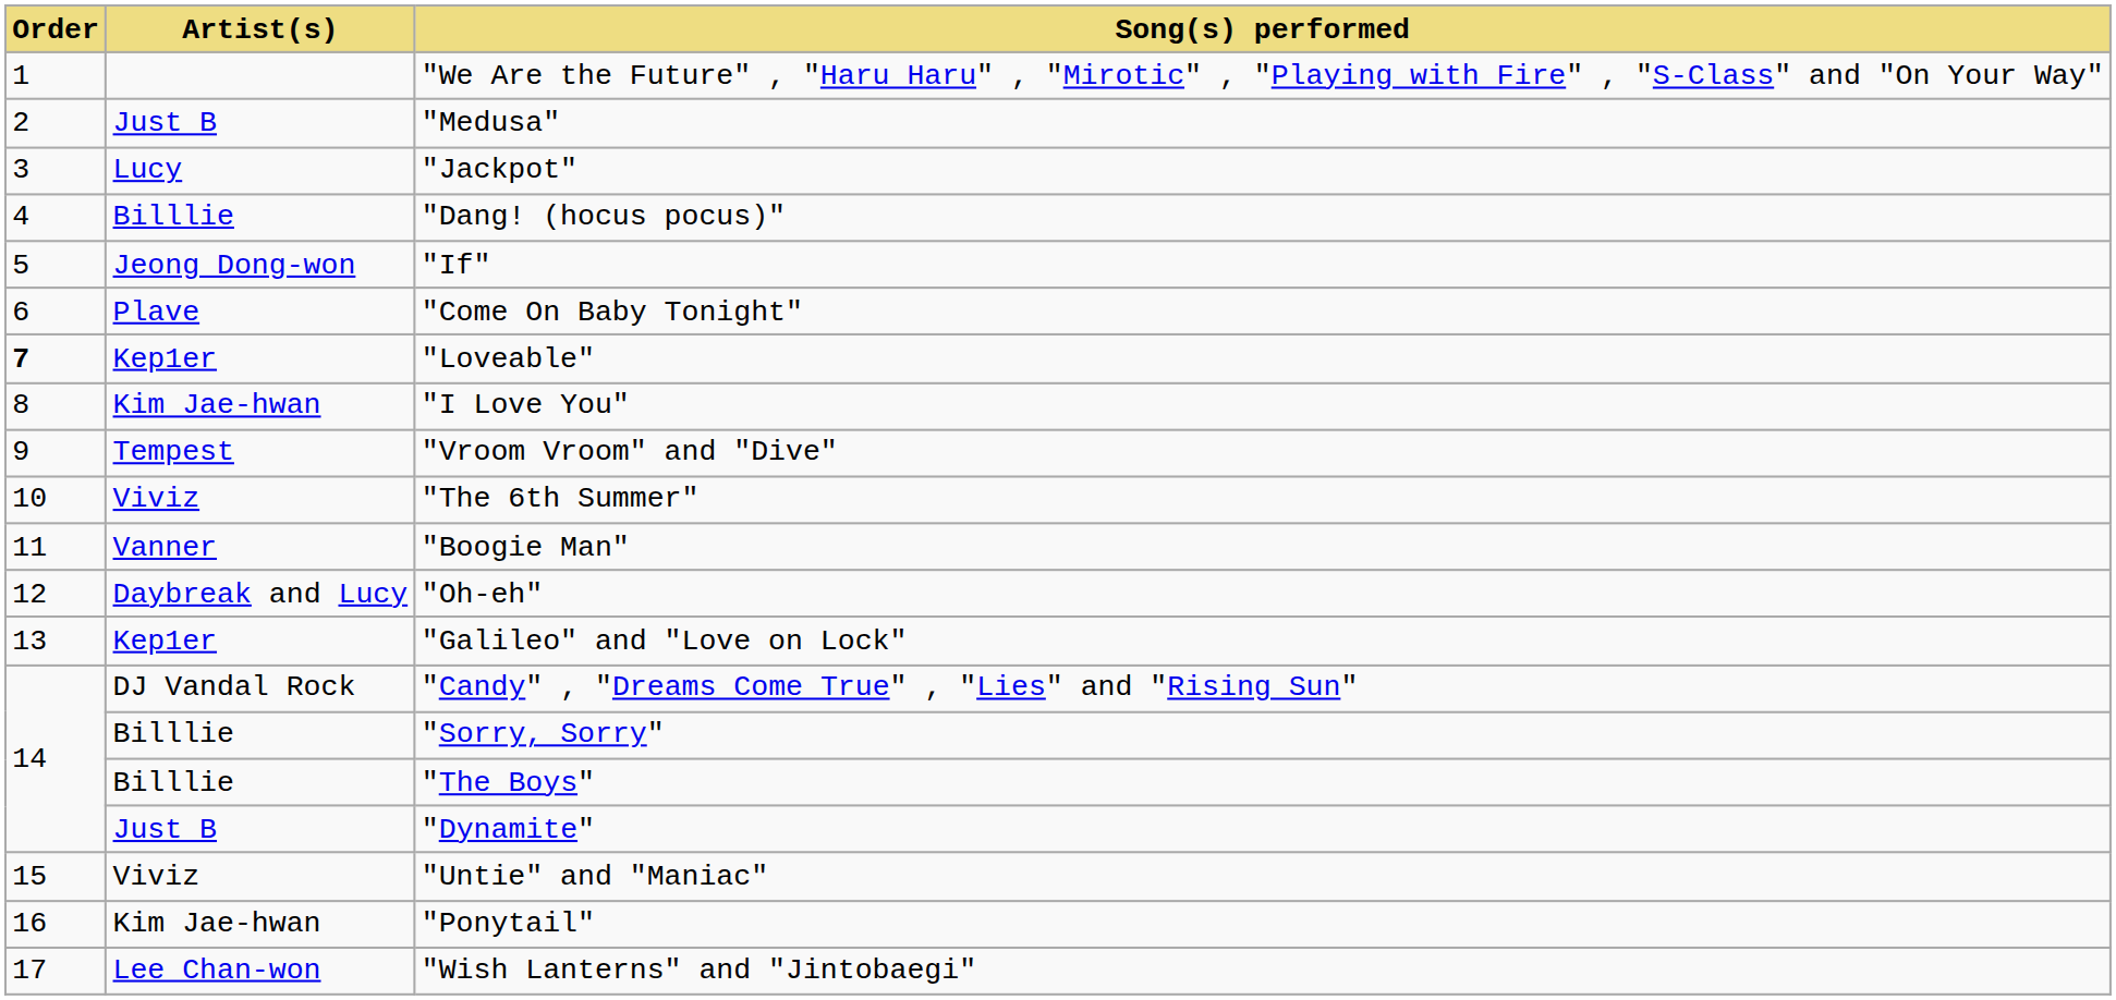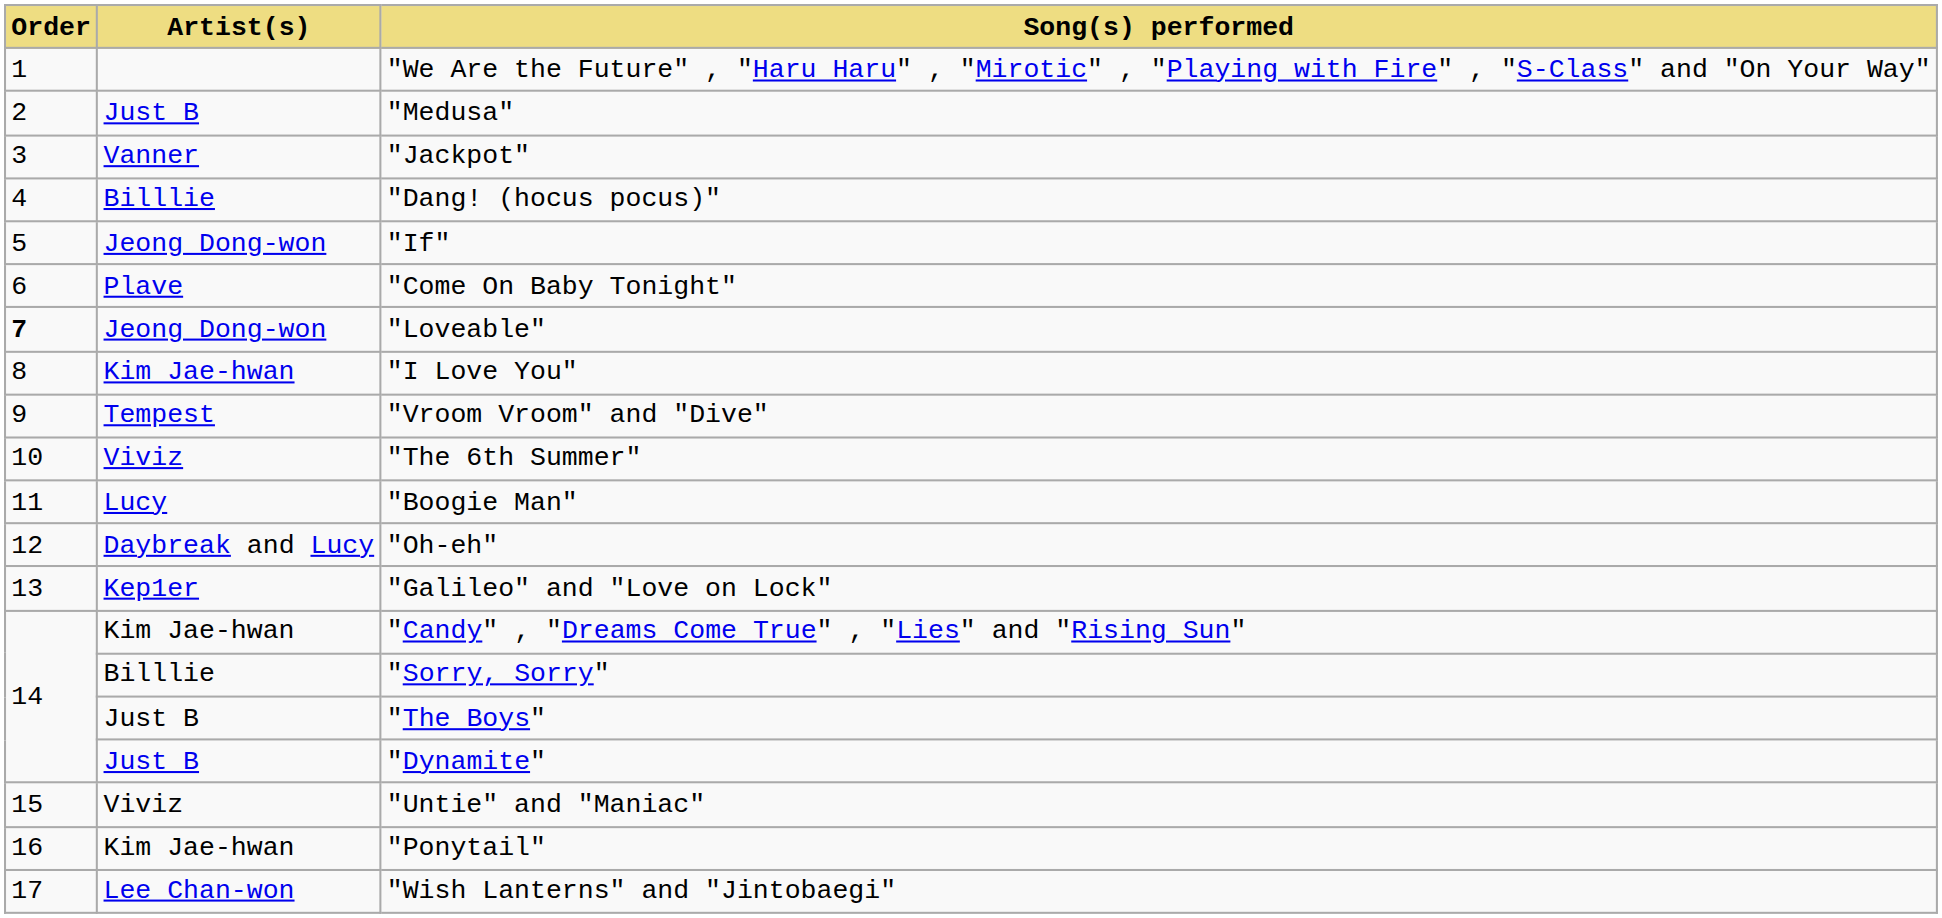"Jackpot" | Artist(s): Lucy -> Vanner
"Loveable" | Artist(s): Kep1er -> Jeong Dong-won
"Boogie Man" | Artist(s): Vanner -> Lucy
"Candy" , "Dreams Come True" , "Lies" and "Rising Sun" | Artist(s): DJ Vandal Rock -> Kim Jae-hwan
"The Boys" | Artist(s): Billlie -> Just B
